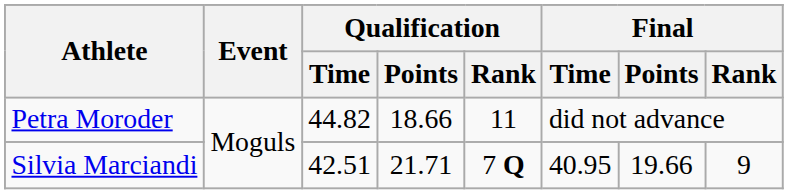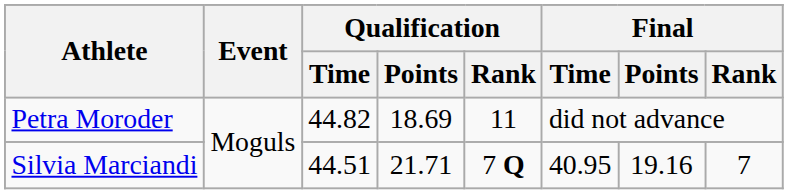Petra Moroder | Qualification / Points: 18.66 -> 18.69
Silvia Marciandi | Qualification / Time: 42.51 -> 44.51
Silvia Marciandi | Final / Points: 19.66 -> 19.16
Silvia Marciandi | Final / Rank: 9 -> 7
